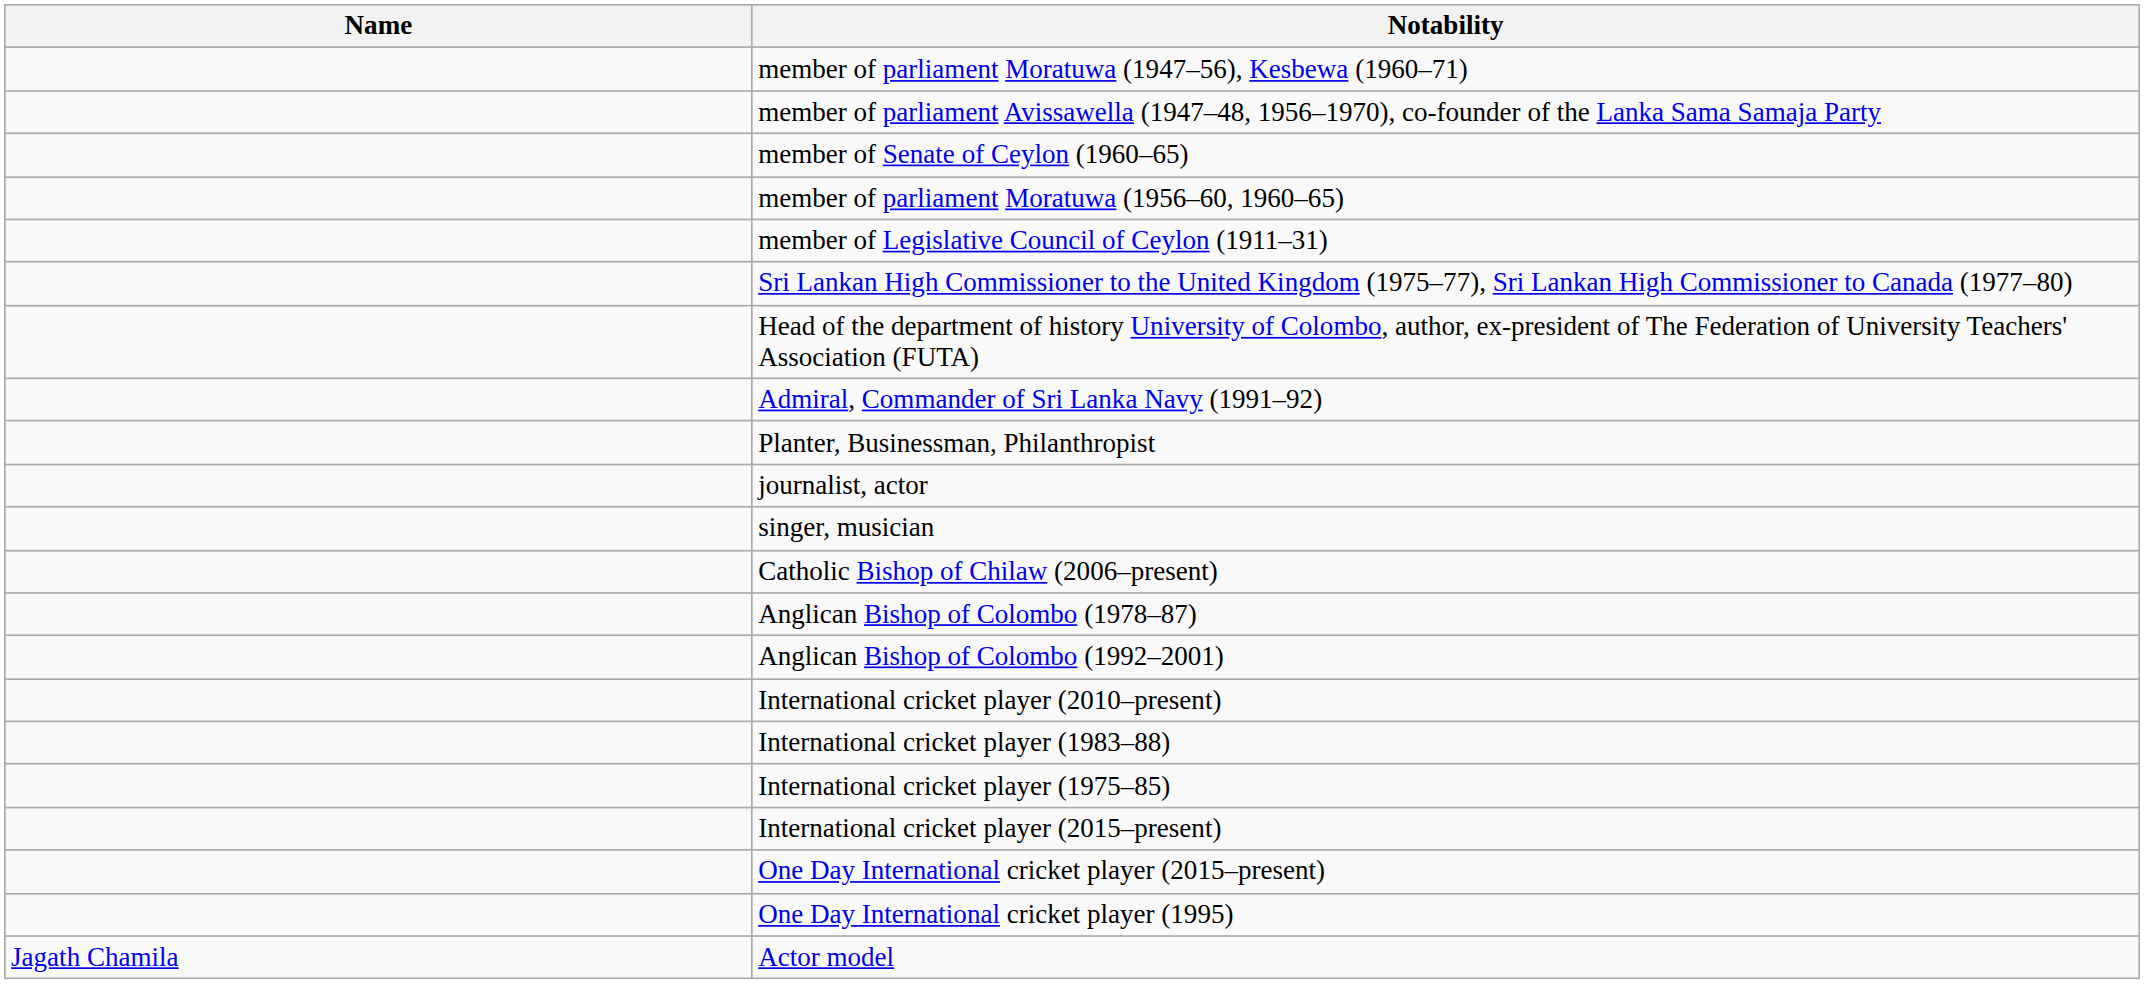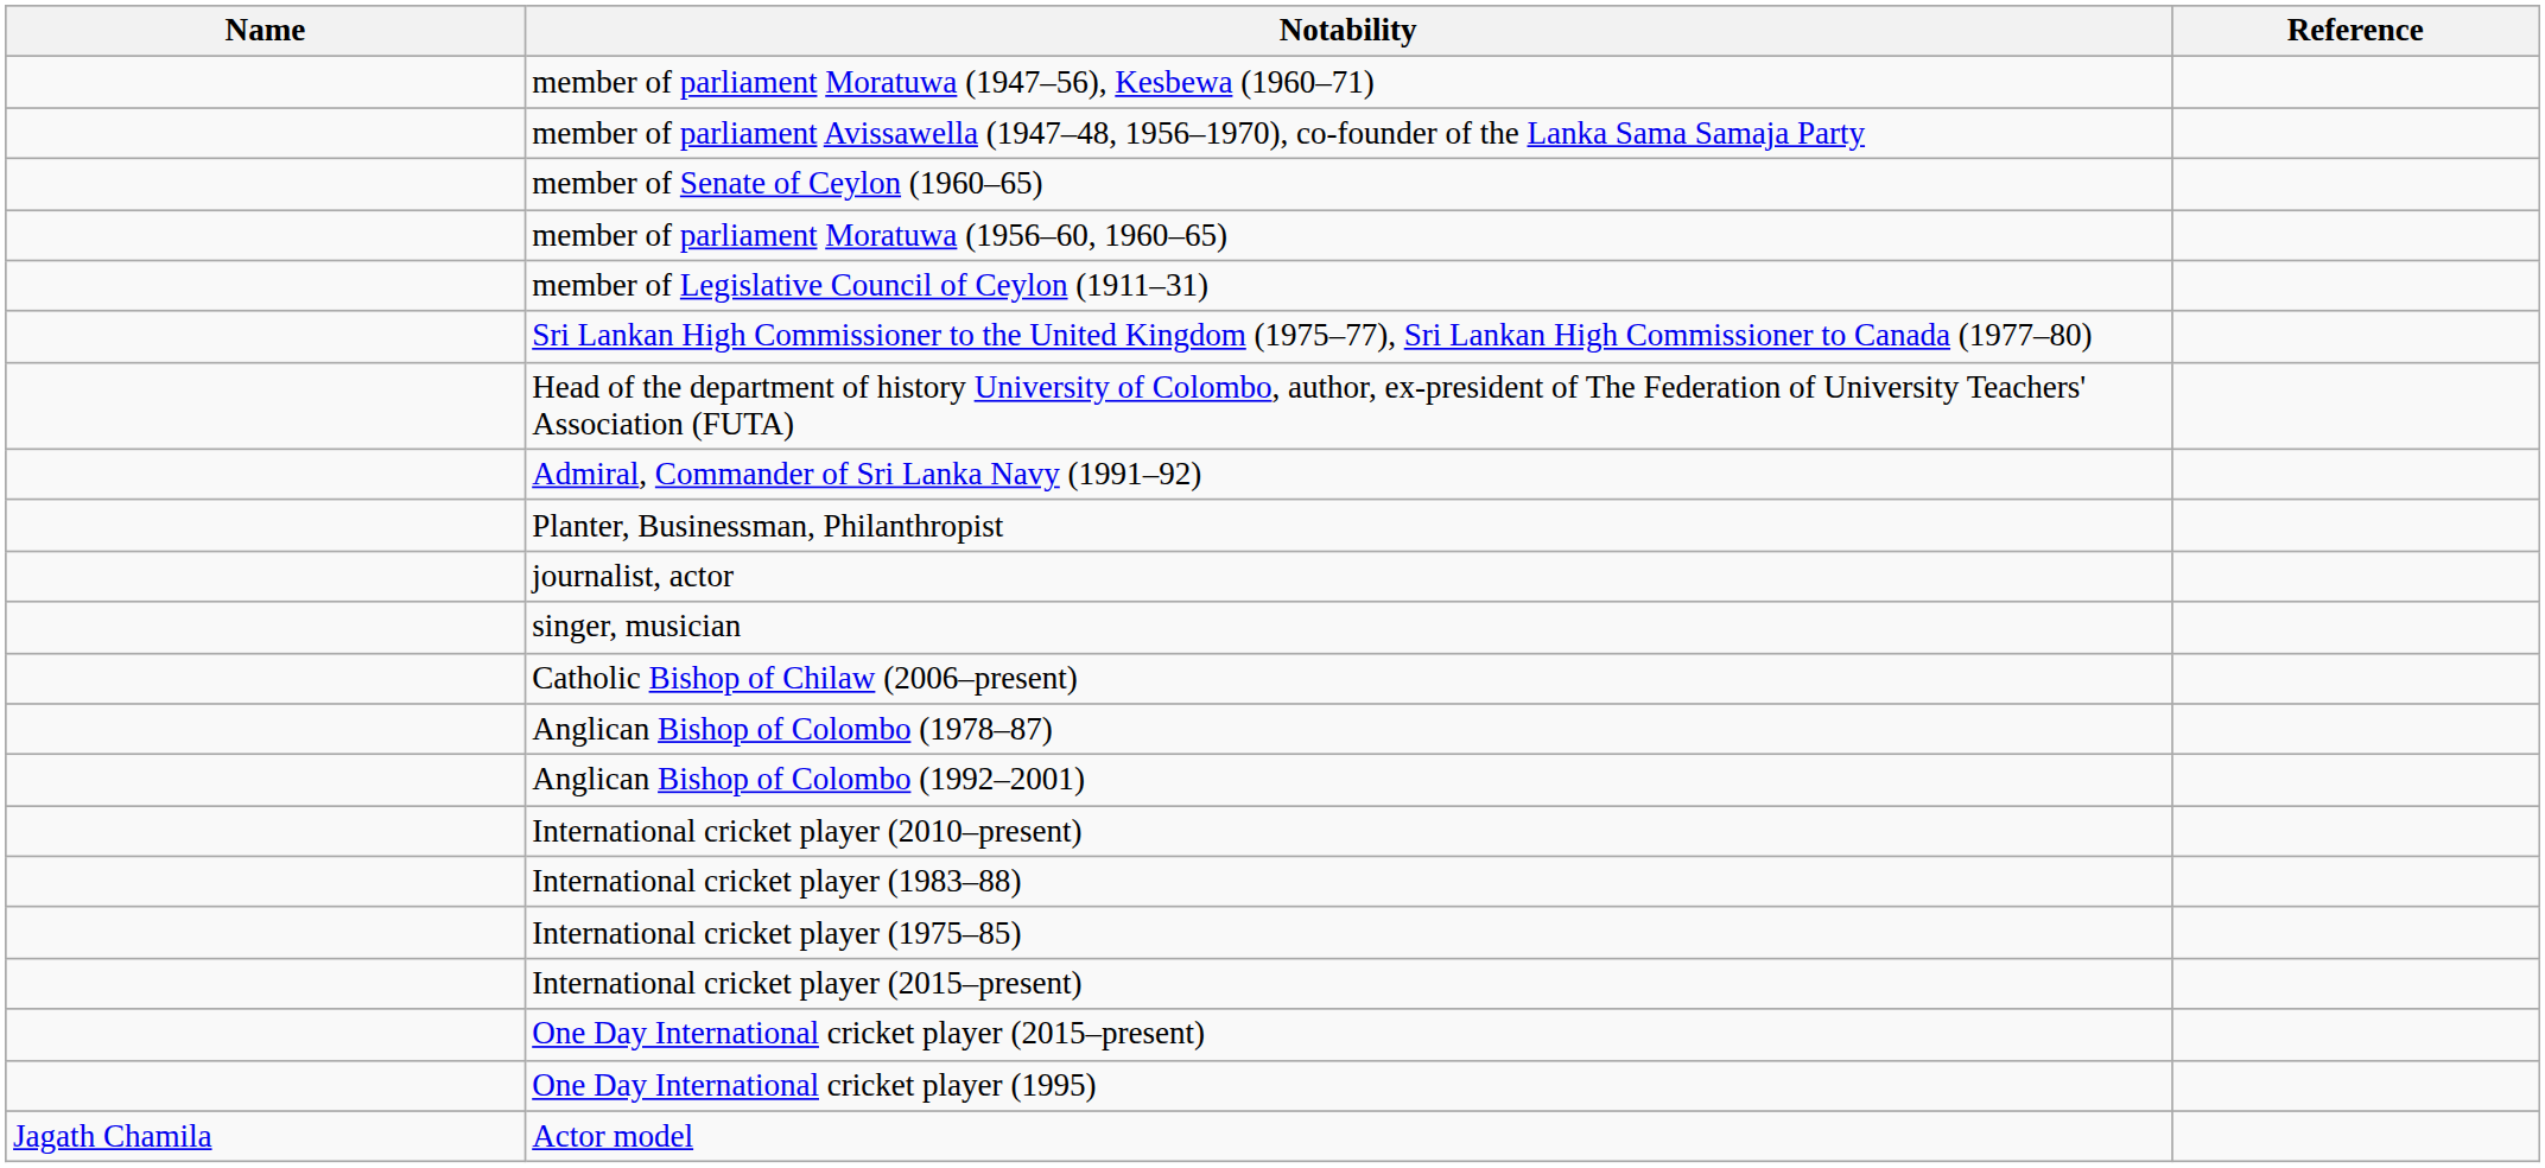+ column: Reference
